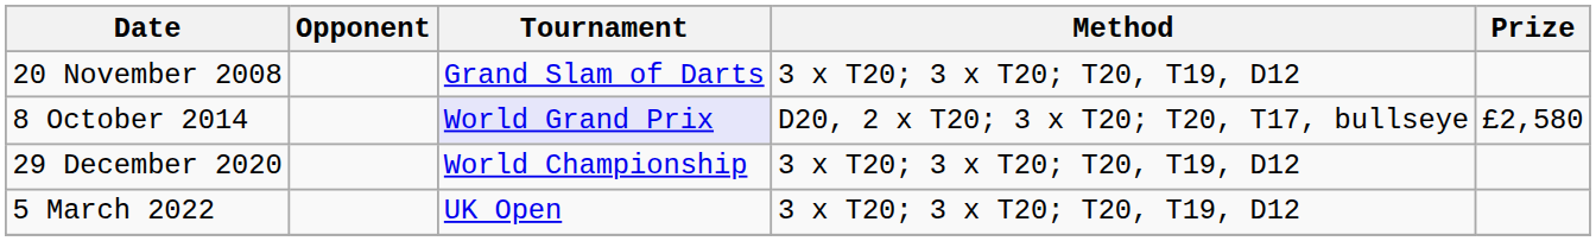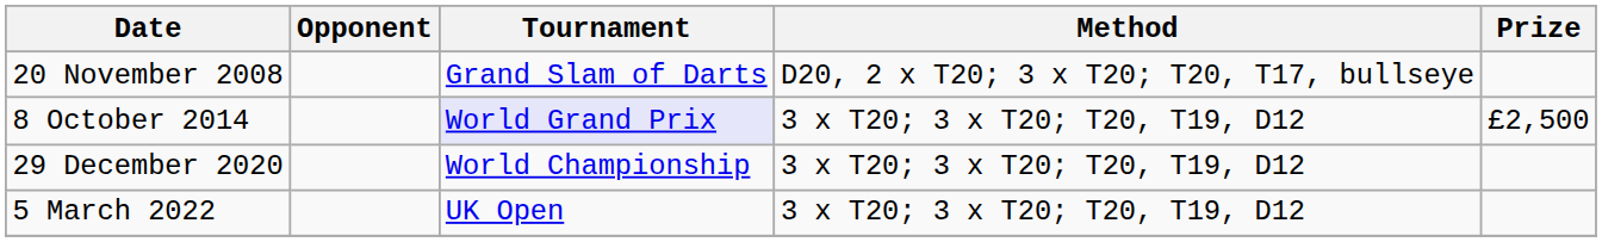20 November 2008 | Method: 3 x T20; 3 x T20; T20, T19, D12 -> D20, 2 x T20; 3 x T20; T20, T17, bullseye
8 October 2014 | Method: D20, 2 x T20; 3 x T20; T20, T17, bullseye -> 3 x T20; 3 x T20; T20, T19, D12
8 October 2014 | Prize: £2,580 -> £2,500
